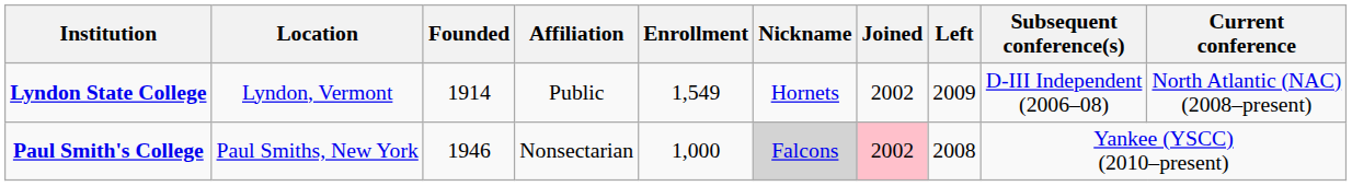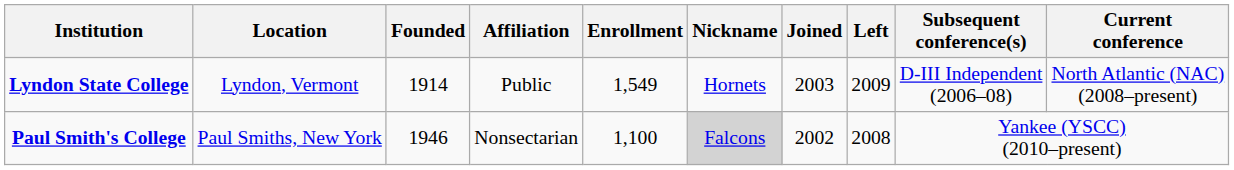Lyndon State College | Joined: 2002 -> 2003
Paul Smith's College | Enrollment: 1,000 -> 1,100
Paul Smith's College | Joined: pink background -> no background
